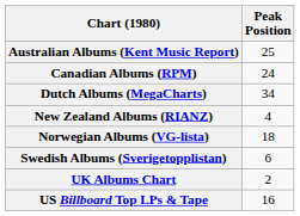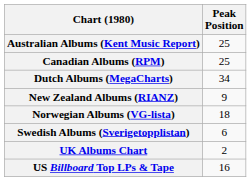Canadian Albums (RPM) | Peak Position: 24 -> 25
New Zealand Albums (RIANZ) | Peak Position: 4 -> 9
